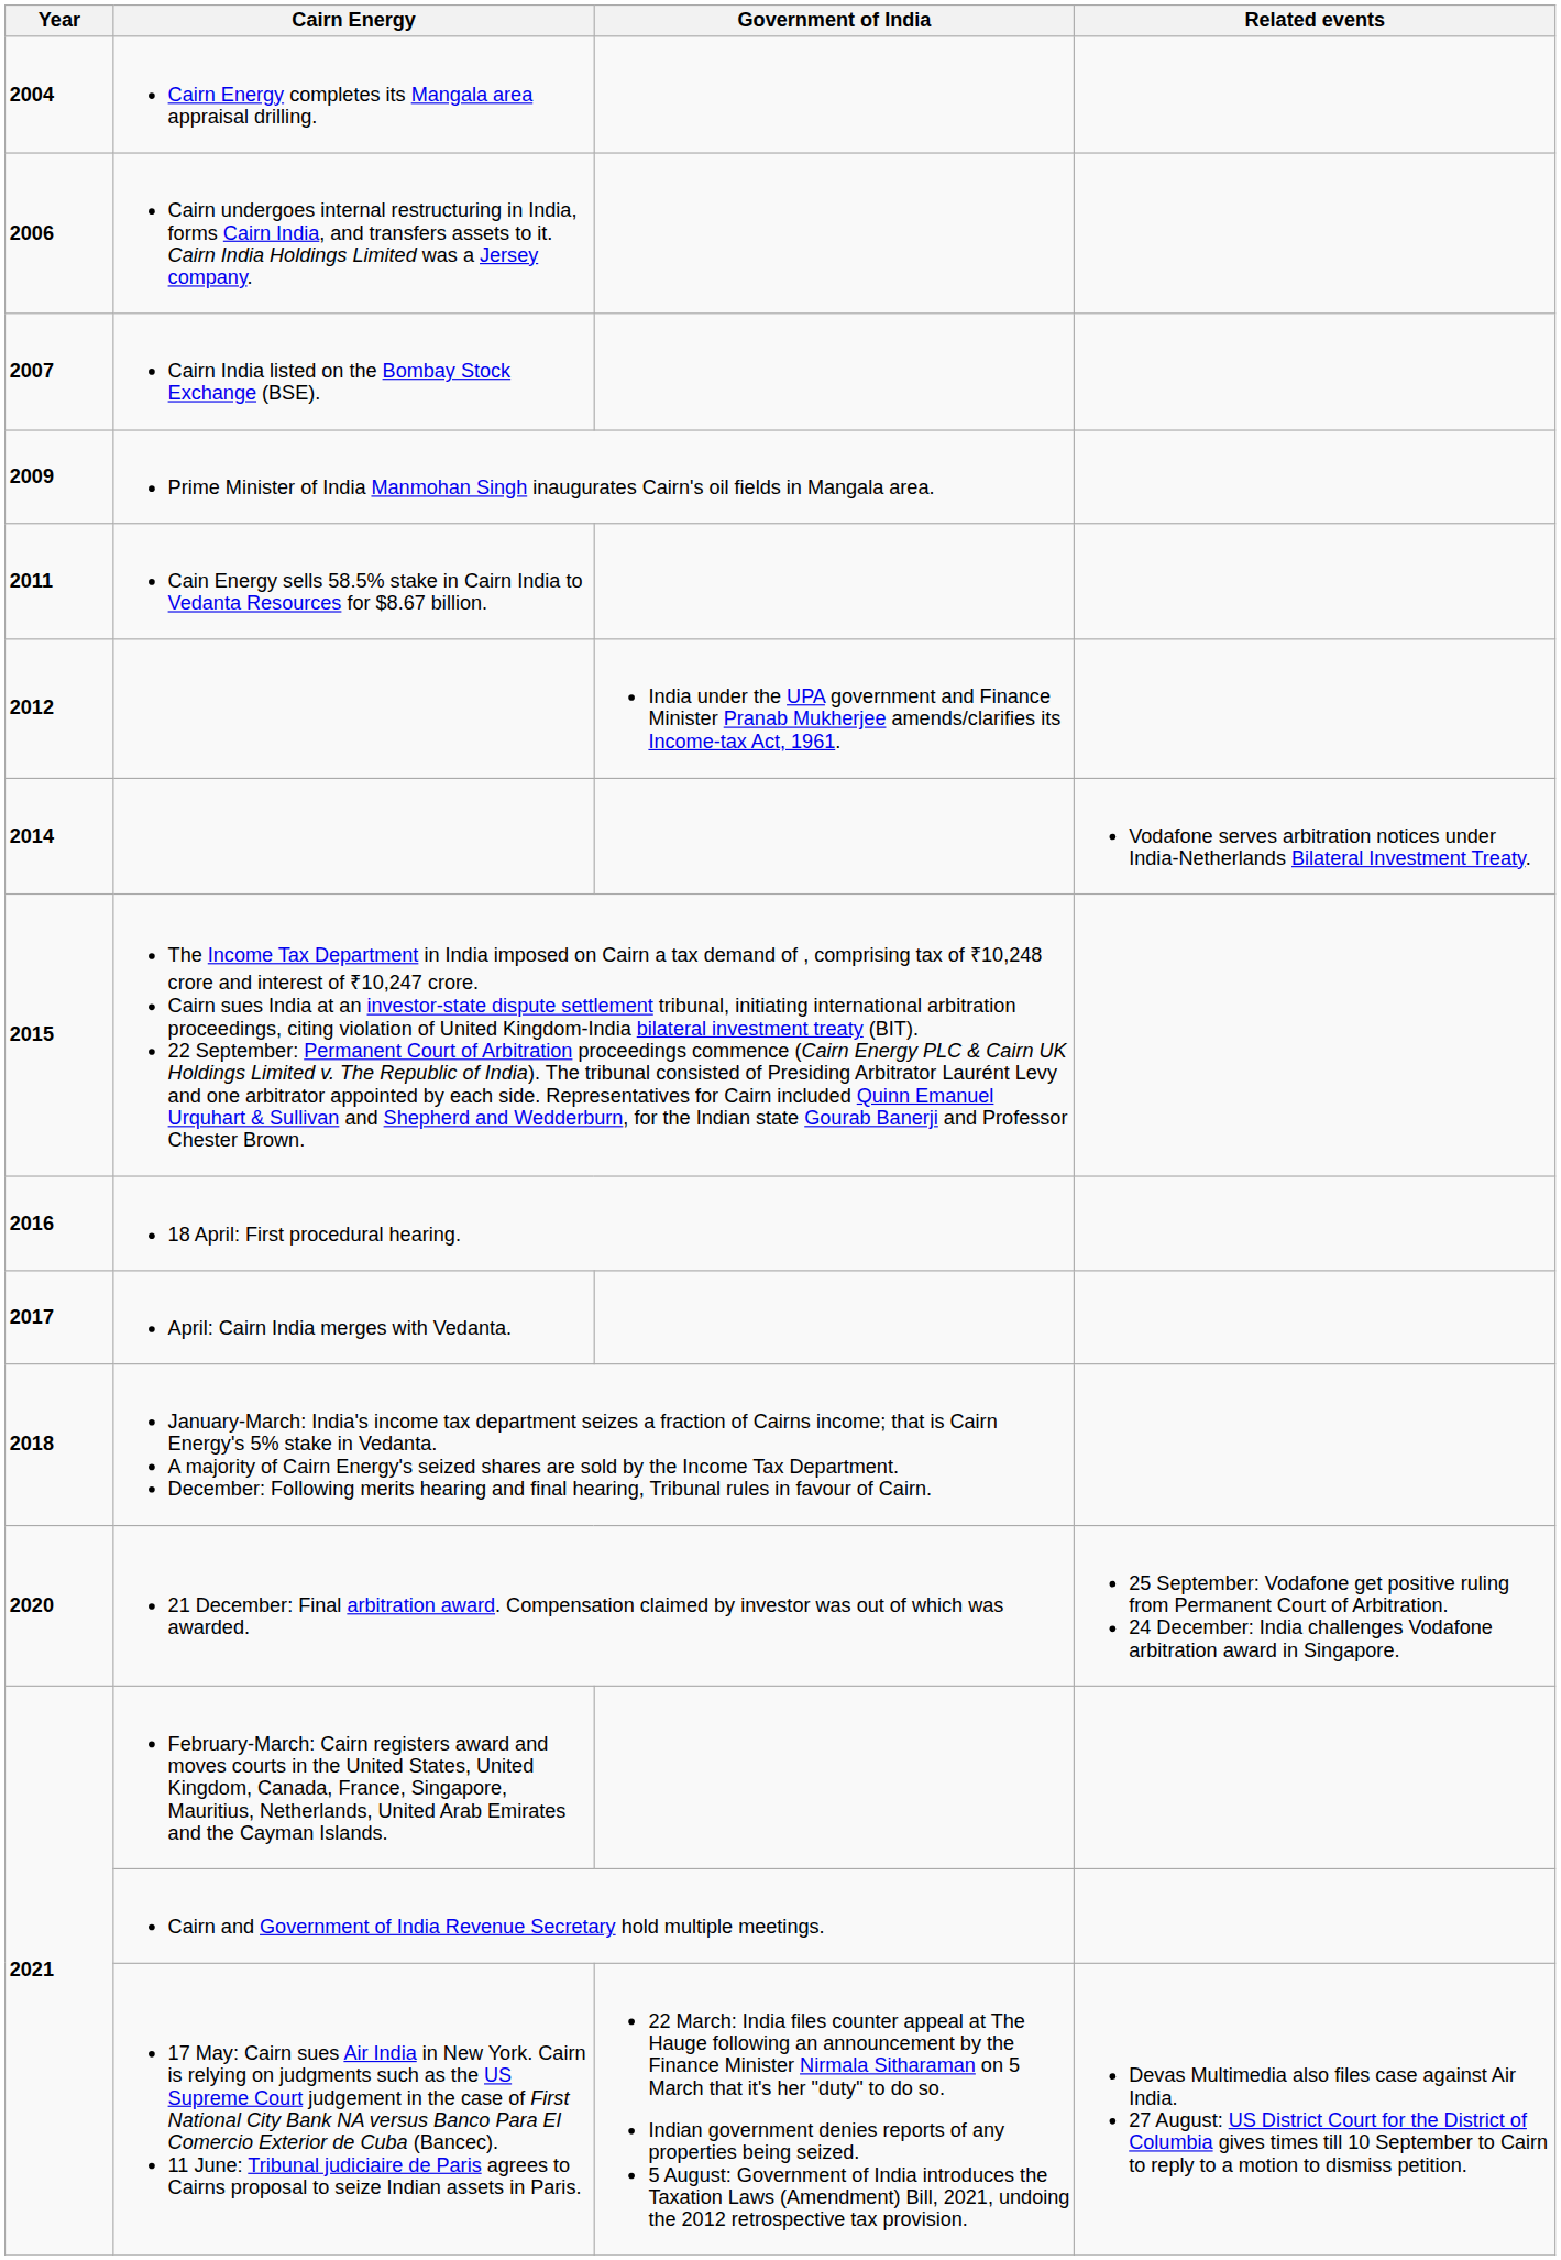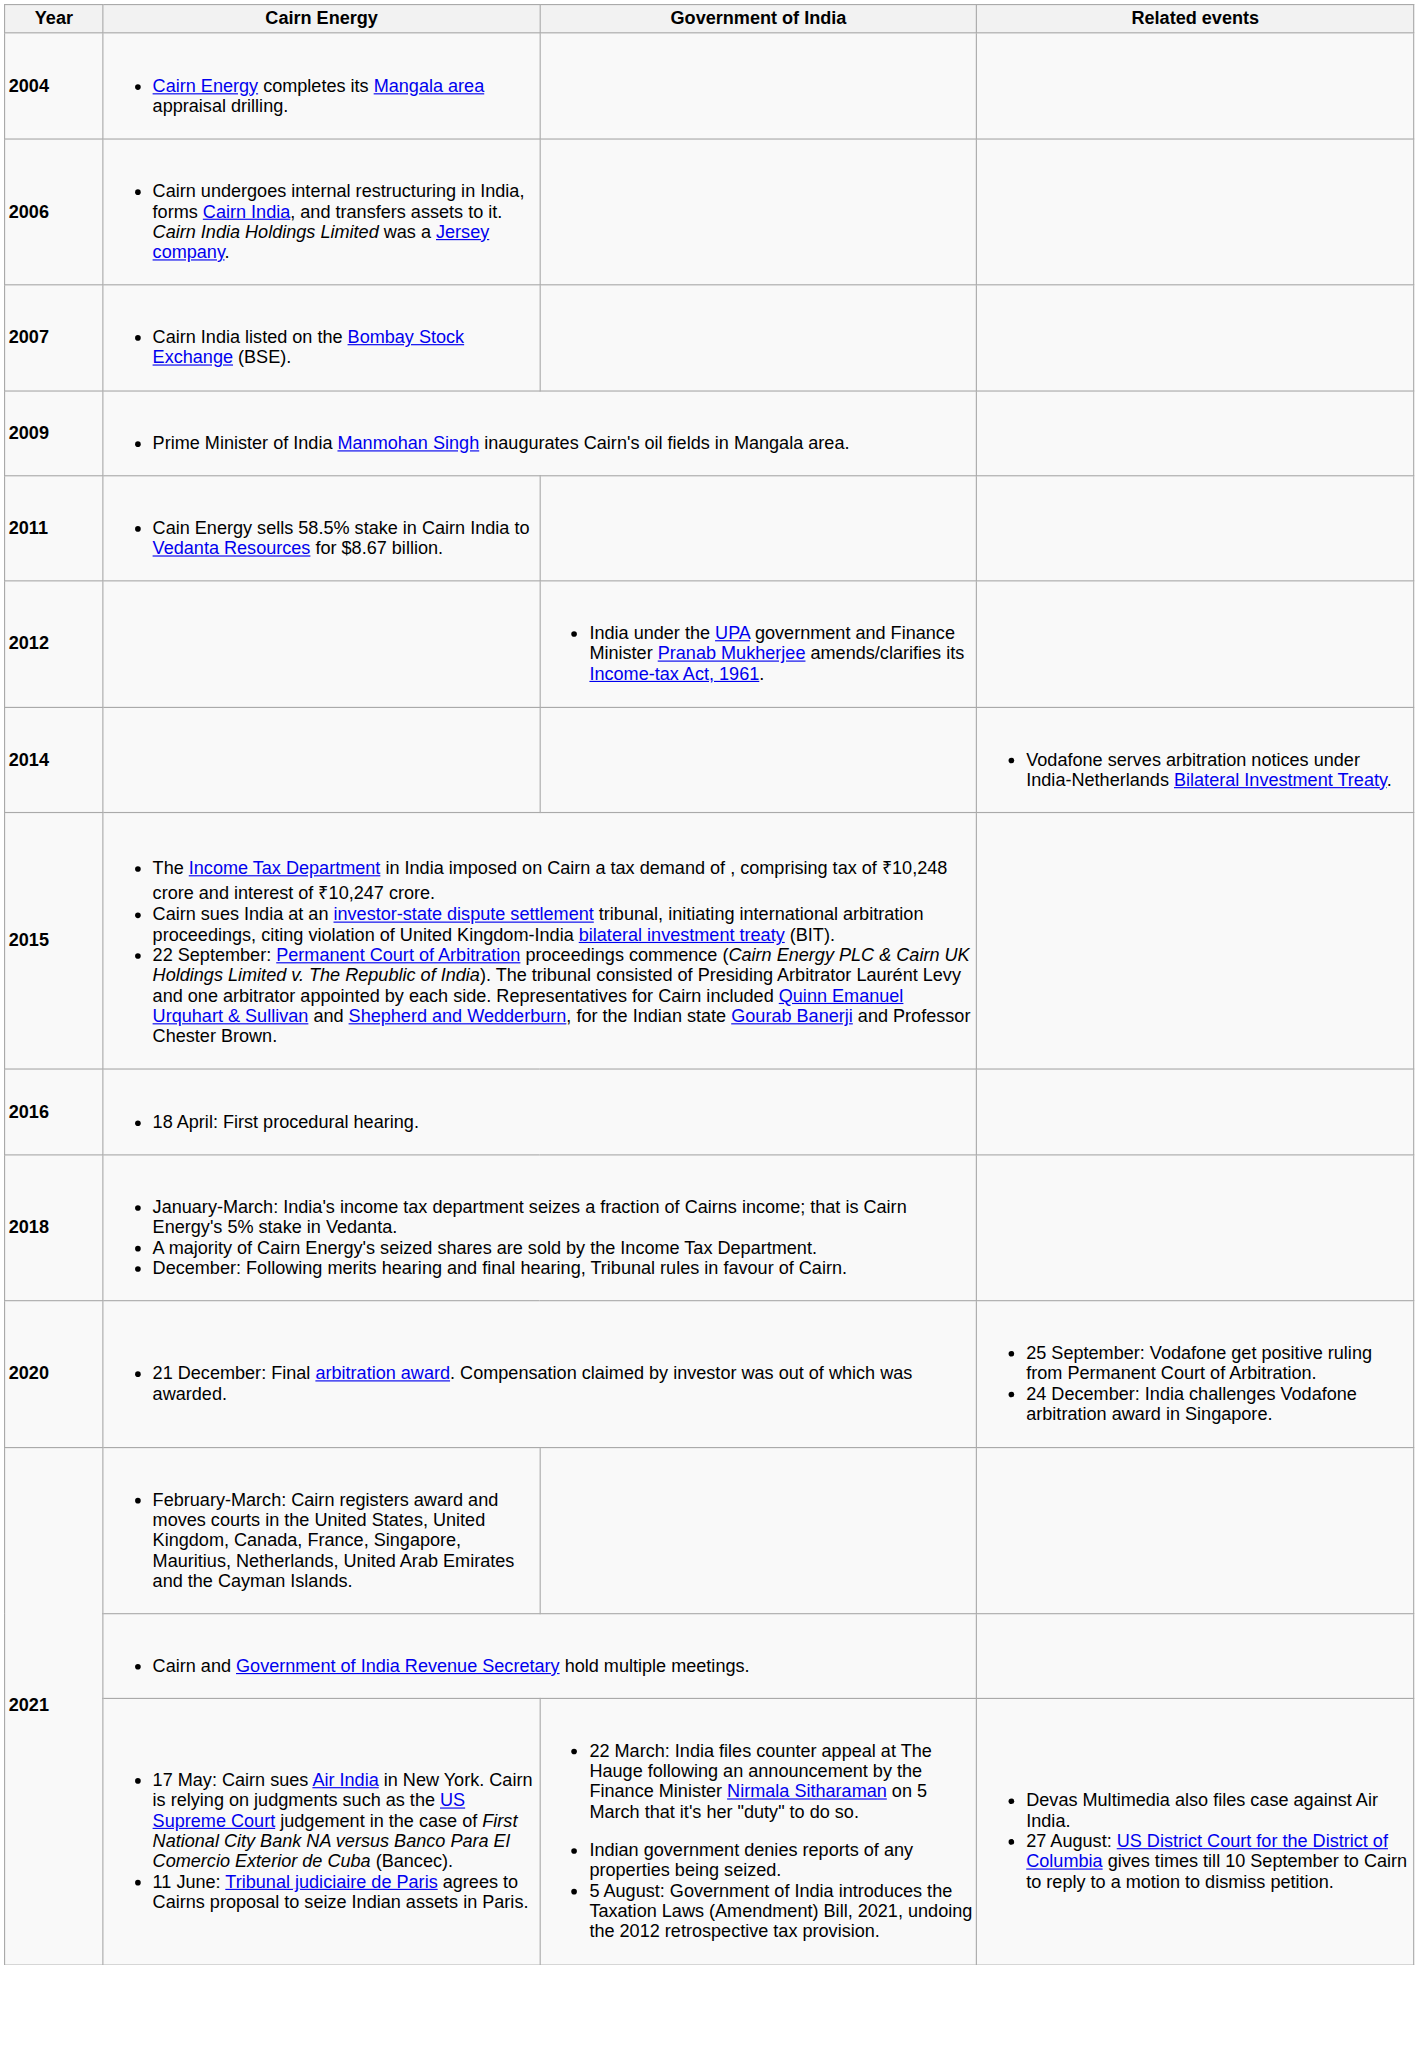- row: 2017 | April: Cairn India merges with Vedanta.
